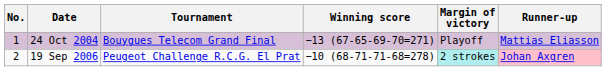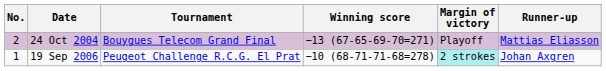24 Oct 2004 | No.: 1 -> 2
19 Sep 2006 | No.: 2 -> 1
19 Sep 2006 | Runner-up: pink background -> no background
